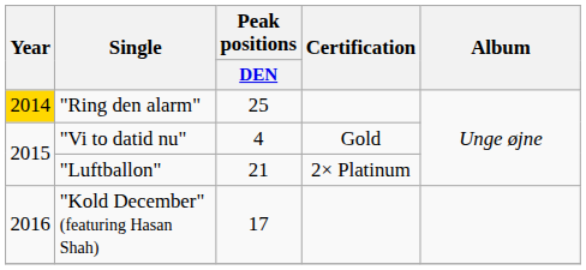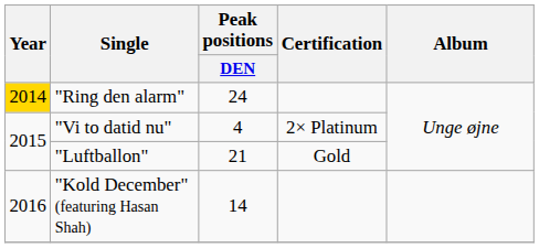"Ring den alarm" | Peak positions / DEN: 25 -> 24
"Vi to datid nu" | Certification: Gold -> 2× Platinum
"Luftballon" | Certification: 2× Platinum -> Gold
"Kold December" (featuring Hasan Shah) | Peak positions / DEN: 17 -> 14
